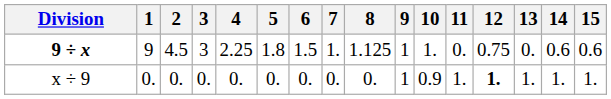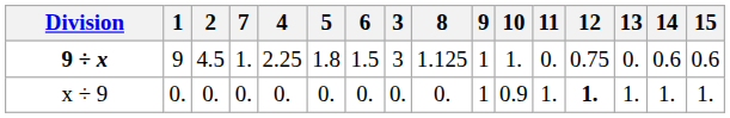columns swapped: 3 <-> 7
